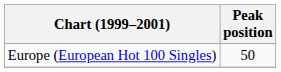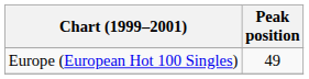Europe (European Hot 100 Singles) | Peak position: 50 -> 49
